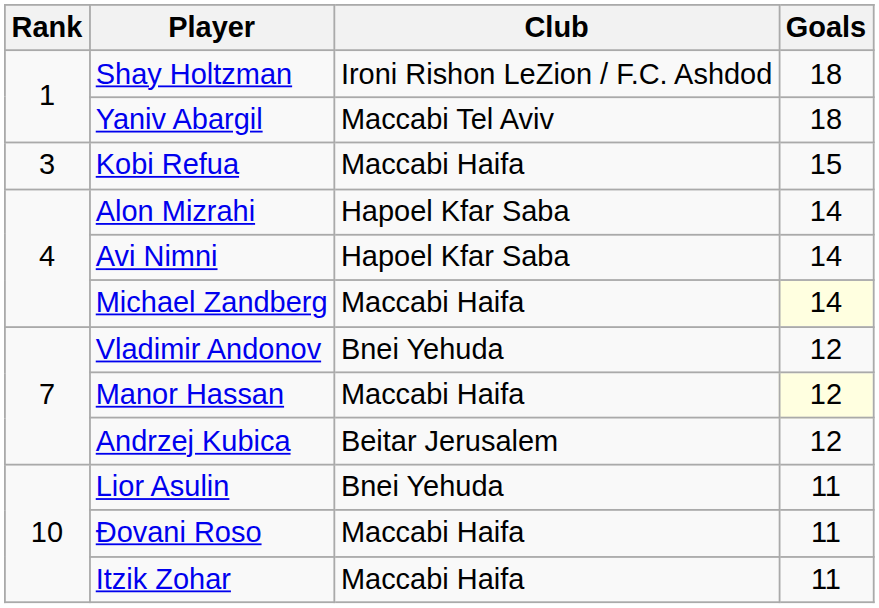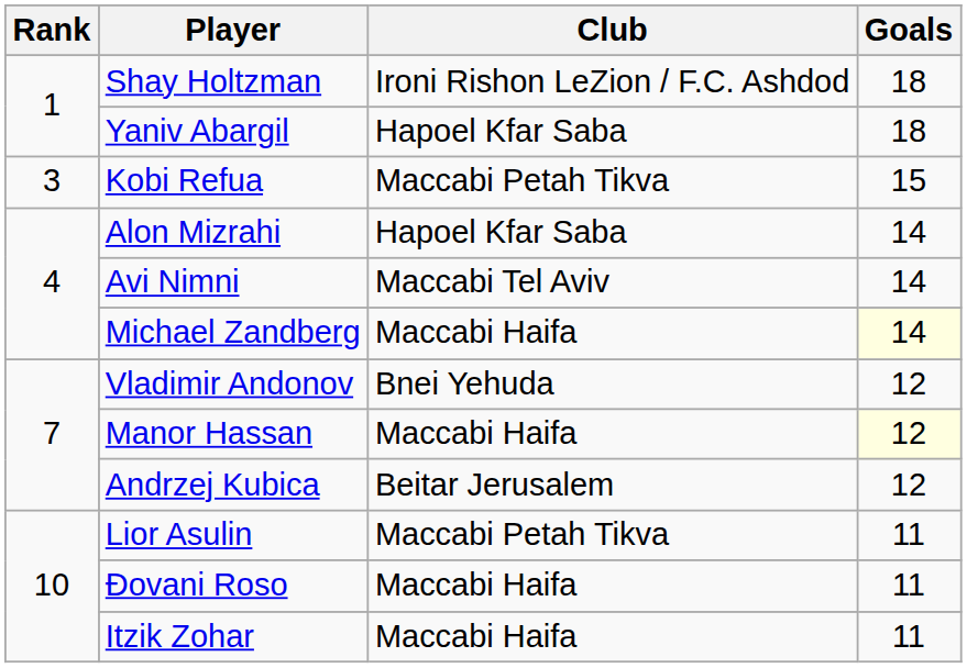Yaniv Abargil | Club: Maccabi Tel Aviv -> Hapoel Kfar Saba
Kobi Refua | Club: Maccabi Haifa -> Maccabi Petah Tikva
Avi Nimni | Club: Hapoel Kfar Saba -> Maccabi Tel Aviv
Lior Asulin | Club: Bnei Yehuda -> Maccabi Petah Tikva
